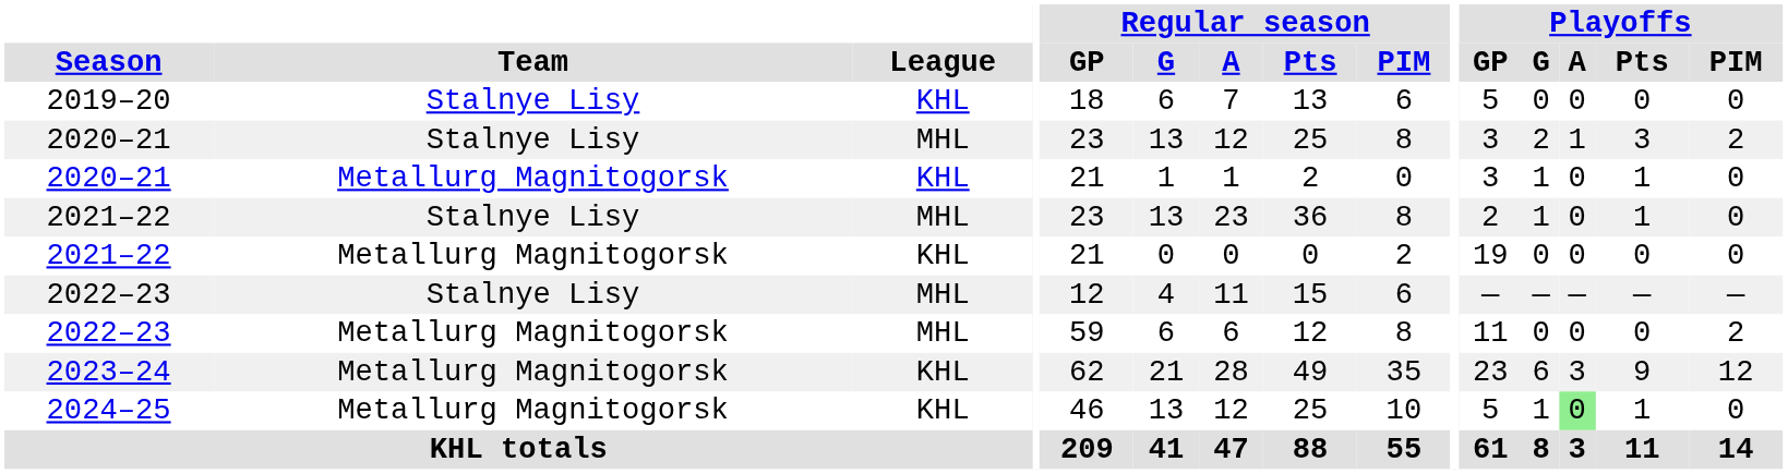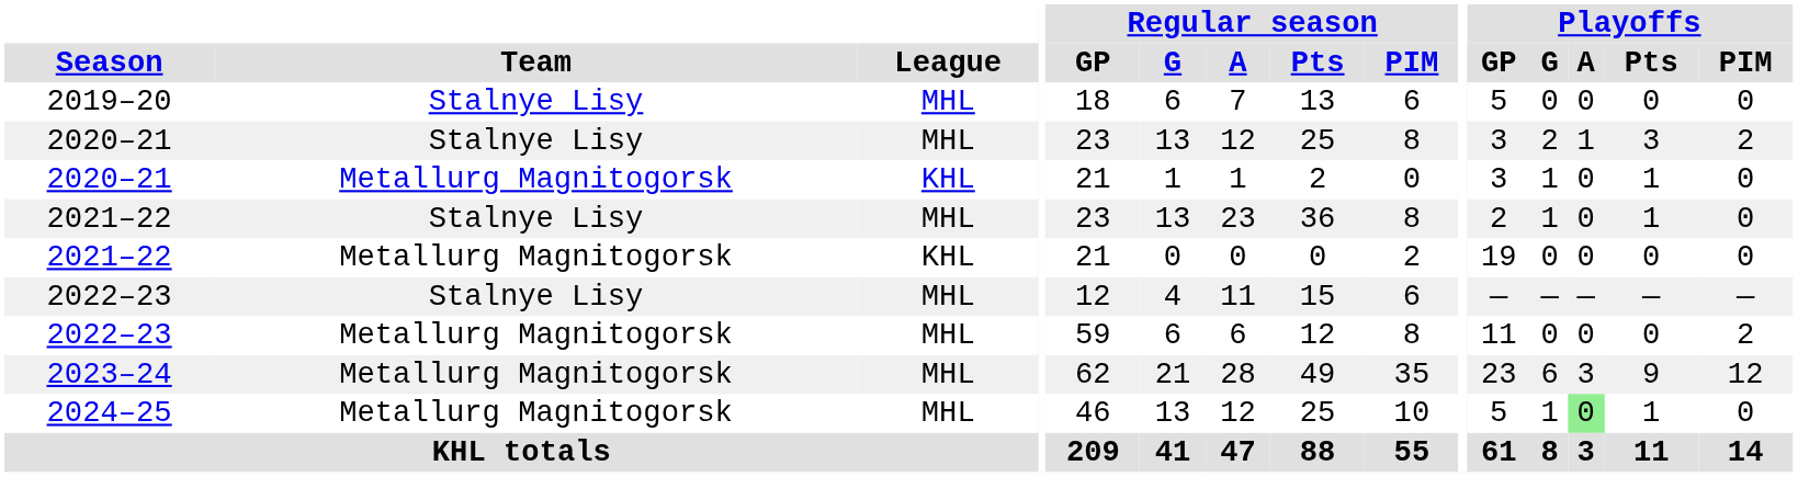2019–20 | League: KHL -> MHL
2023–24 | League: KHL -> MHL
2024–25 | League: KHL -> MHL
